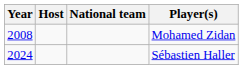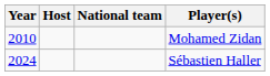Mohamed Zidan | Year: 2008 -> 2010
